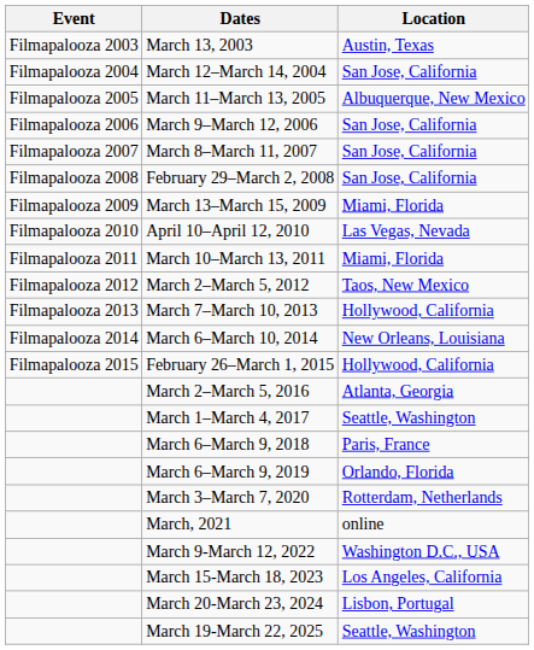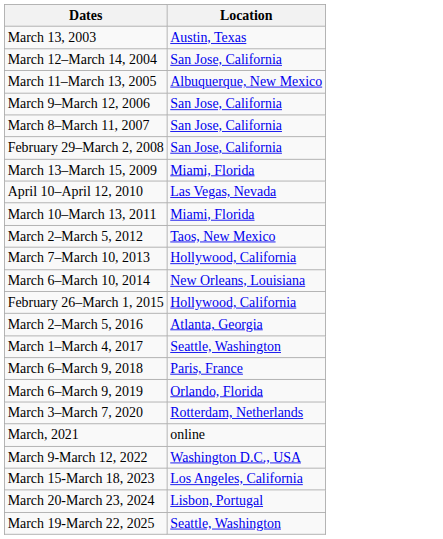- column: Event | Filmapalooza 2003 | Filmapalooza 2004 | Filmapalooza 2005 | Filmapalooza 2006 | Filmapalooza 2007 | Filmapalooza 2008 | Filmapalooza 2009 | Filmapalooza 2010 | Filmapalooza 2011 | Filmapalooza 2012 | Filmapalooza 2013 | Filmapalooza 2014 | Filmapalooza 2015
